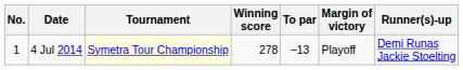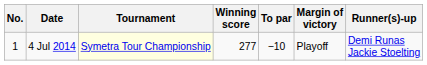4 Jul 2014 | Winning score: 278 -> 277
4 Jul 2014 | To par: −13 -> −10
